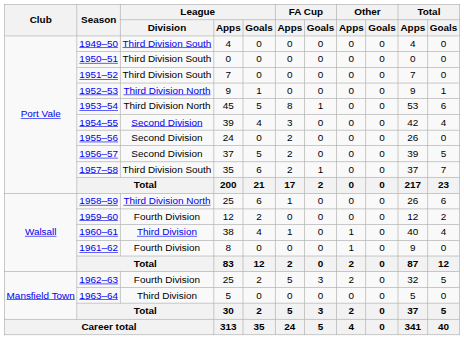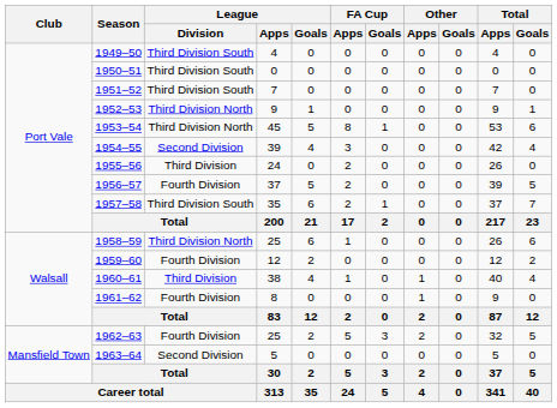1955–56 | League / Division: Second Division -> Third Division
1956–57 | League / Division: Second Division -> Fourth Division
1963–64 | League / Division: Third Division -> Second Division
